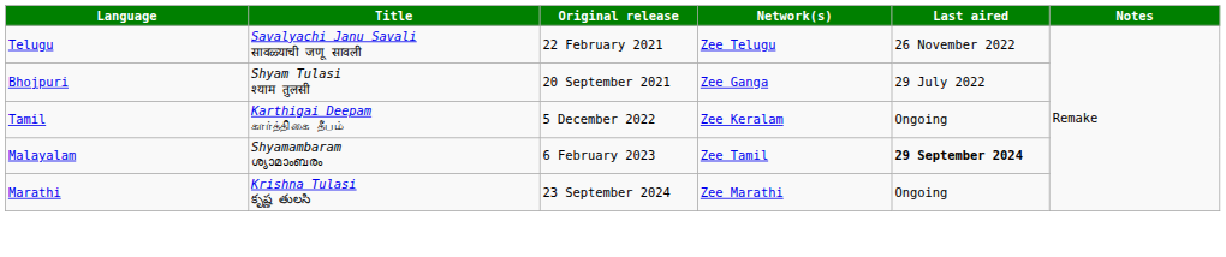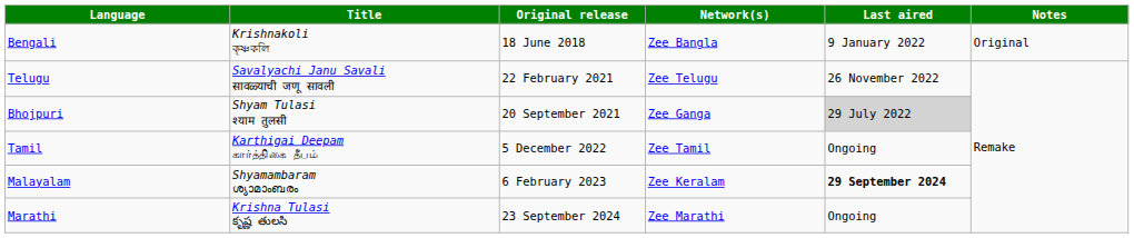+ row: Bengali | Krishnakoli কৃষ্ণকলি | 18 June 2018 | Zee Bangla | 9 January 2022 | Original
Bhojpuri | Last aired: no background -> lightgrey background
Tamil | Network(s): Zee Keralam -> Zee Tamil
Malayalam | Network(s): Zee Tamil -> Zee Keralam
